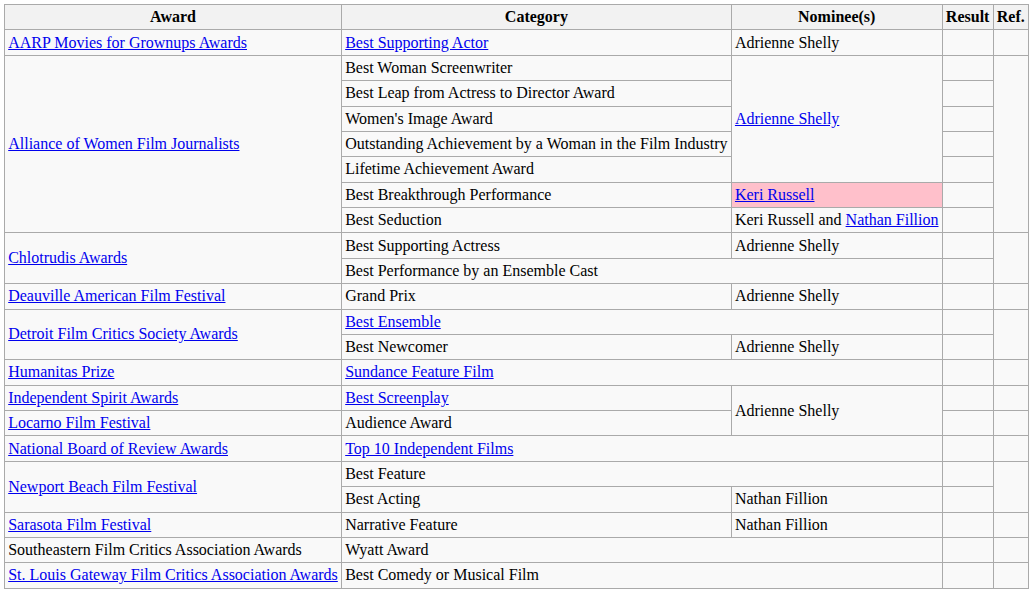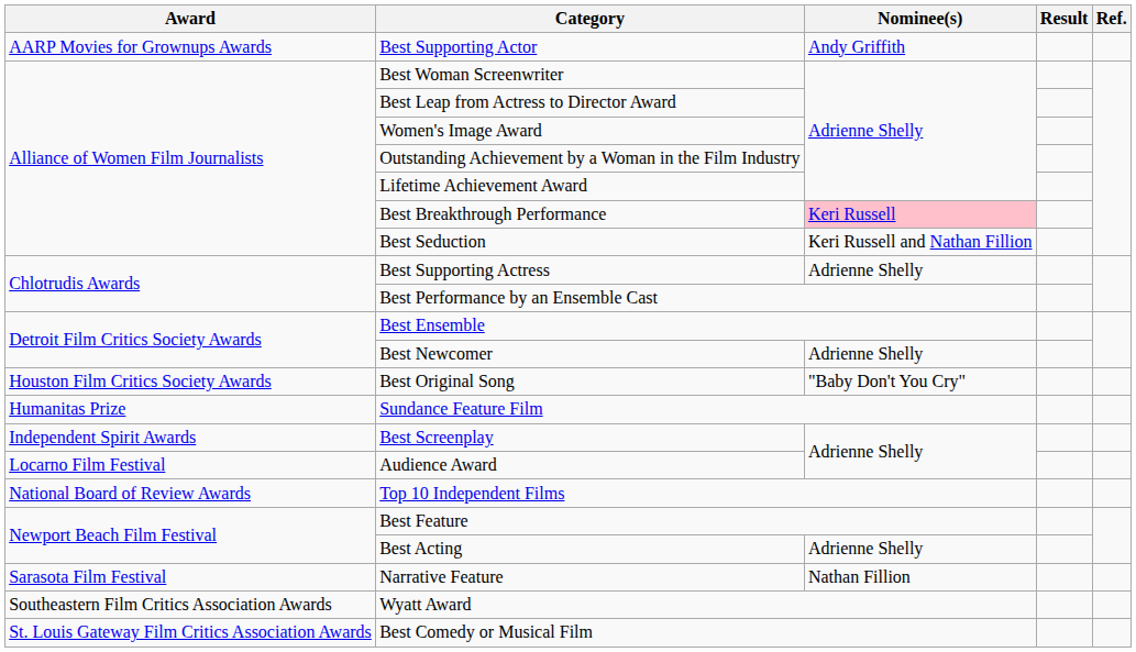Best Supporting Actor | Nominee(s): Adrienne Shelly -> Andy Griffith
- row: Deauville American Film Festival | Grand Prix | Adrienne Shelly
+ row: Houston Film Critics Society Awards | Best Original Song | "Baby Don't You Cry"
Best Acting | Nominee(s): Nathan Fillion -> Adrienne Shelly
